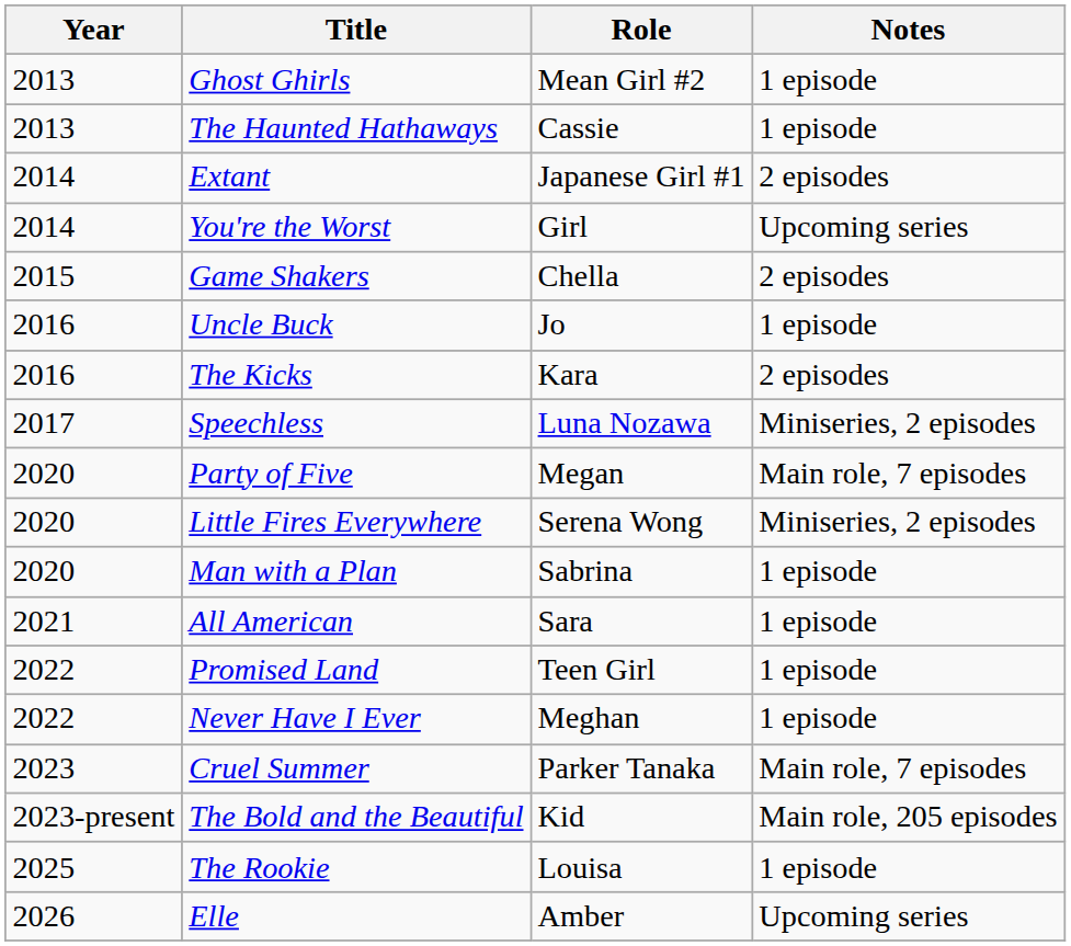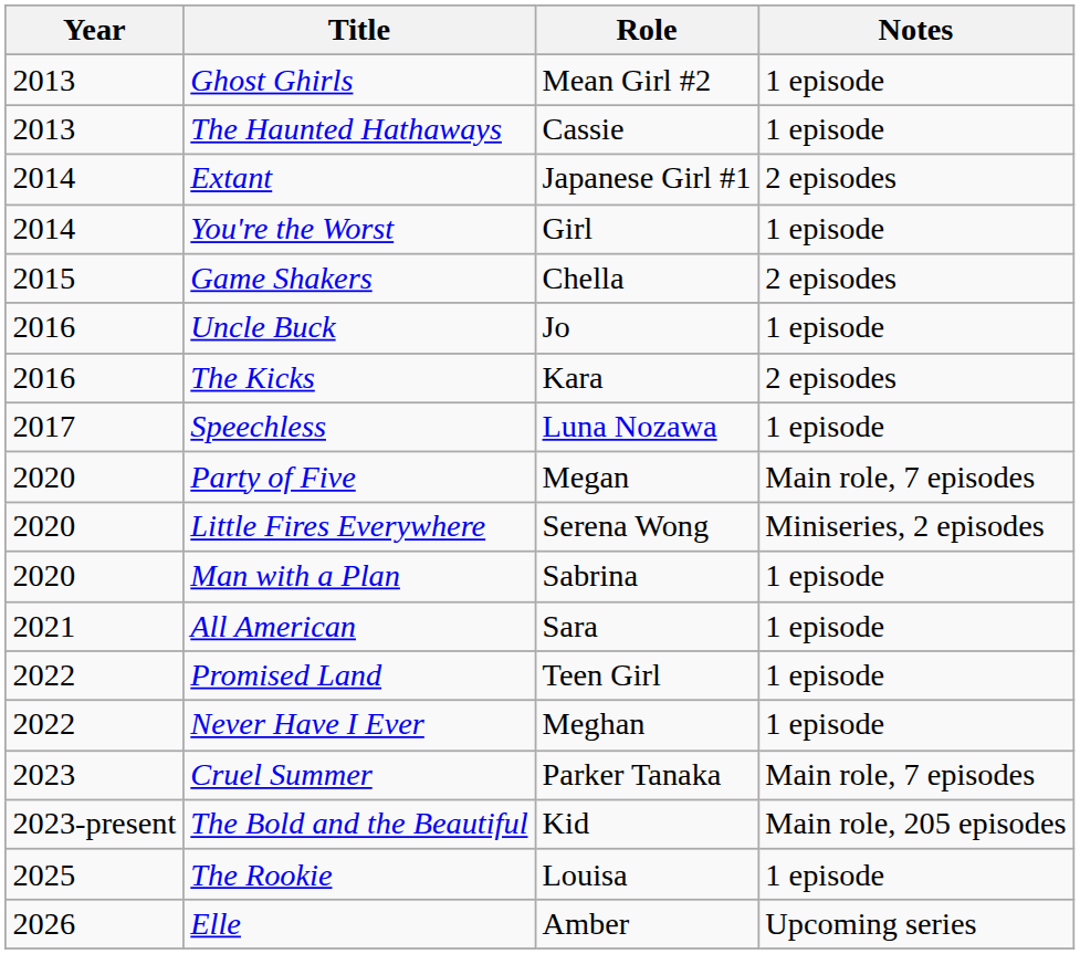You're the Worst | Notes: Upcoming series -> 1 episode
Speechless | Notes: Miniseries, 2 episodes -> 1 episode
